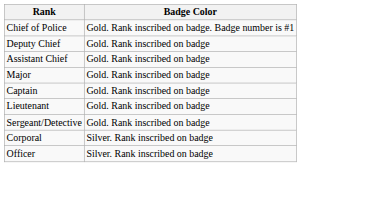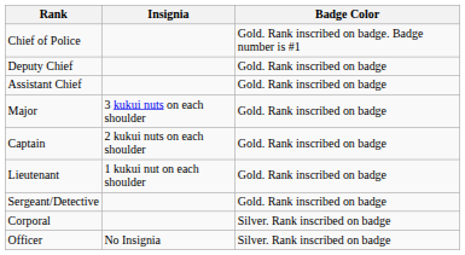+ column: Insignia | 3 kukui nuts on each shoulder | 2 kukui nuts on each shoulder | 1 kukui nut on each shoulder | No Insignia
